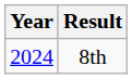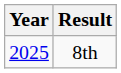8th | Year: 2024 -> 2025
